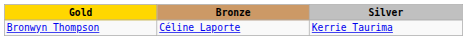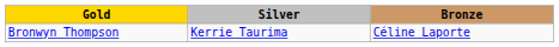columns swapped: Silver <-> Bronze
